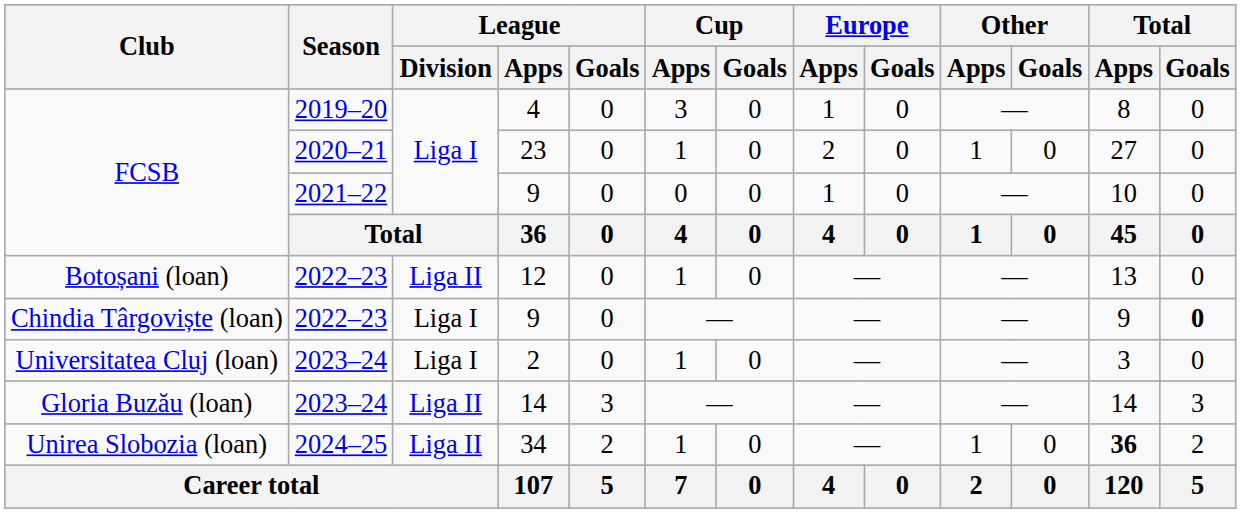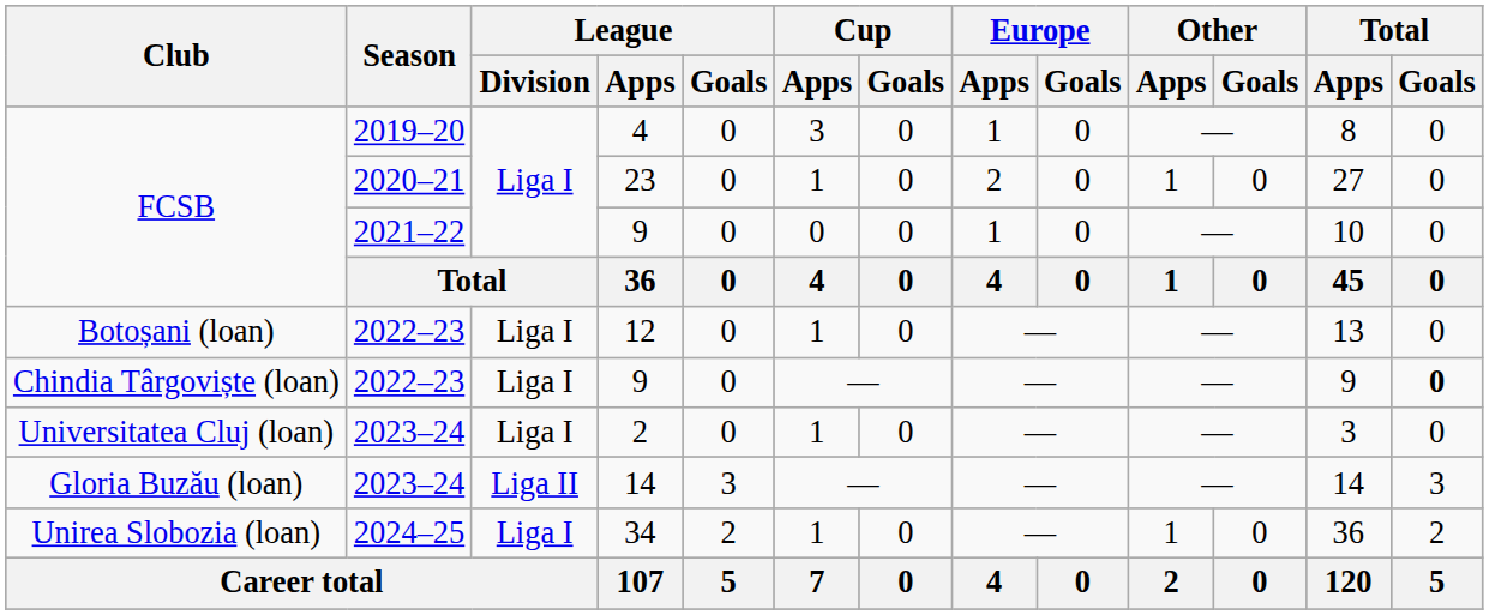12 | League / Division: Liga II -> Liga I
34 | League / Division: Liga II -> Liga I
34 | Total / Apps: bold -> normal
